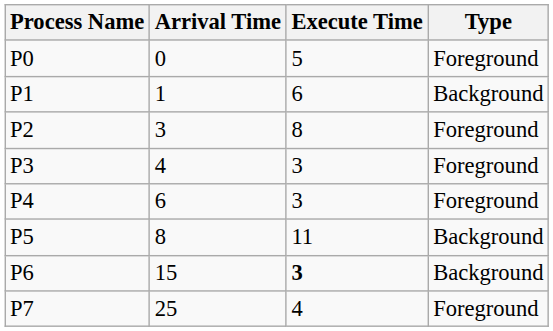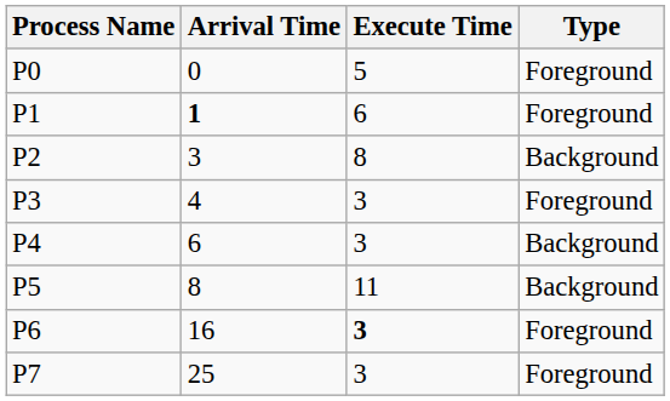P1 | Arrival Time: normal -> bold
P1 | Type: Background -> Foreground
P2 | Type: Foreground -> Background
P4 | Type: Foreground -> Background
P6 | Arrival Time: 15 -> 16
P6 | Type: Background -> Foreground
P7 | Execute Time: 4 -> 3
